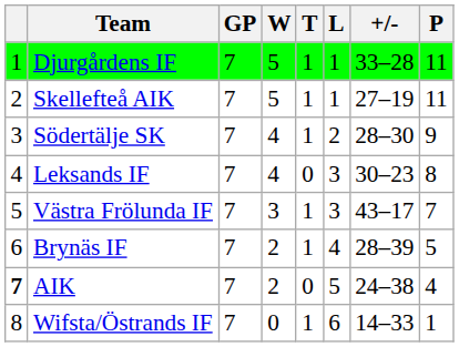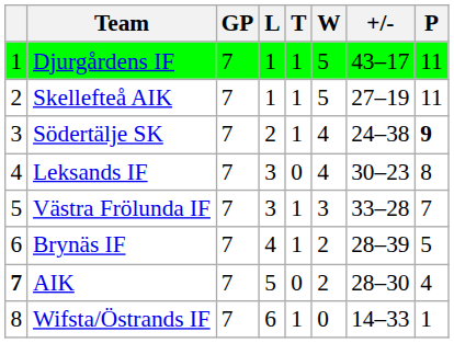columns swapped: W <-> L
Djurgårdens IF | +/-: 33–28 -> 43–17
Södertälje SK | +/-: 28–30 -> 24–38
Södertälje SK | P: normal -> bold
Västra Frölunda IF | +/-: 43–17 -> 33–28
AIK | +/-: 24–38 -> 28–30
